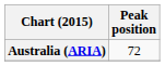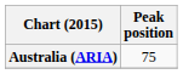Australia (ARIA) | Peak position: 72 -> 75
